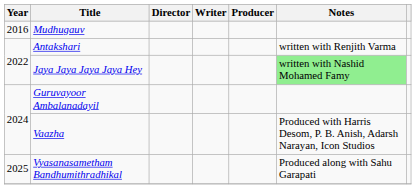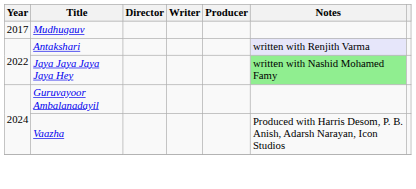Mudhugauv | Year: 2016 -> 2017
Antakshari | Notes: no background -> lavender background
- row: 2025 | Vyasanasametham Bandhumithradhikal | Produced along with Sahu Garapati
